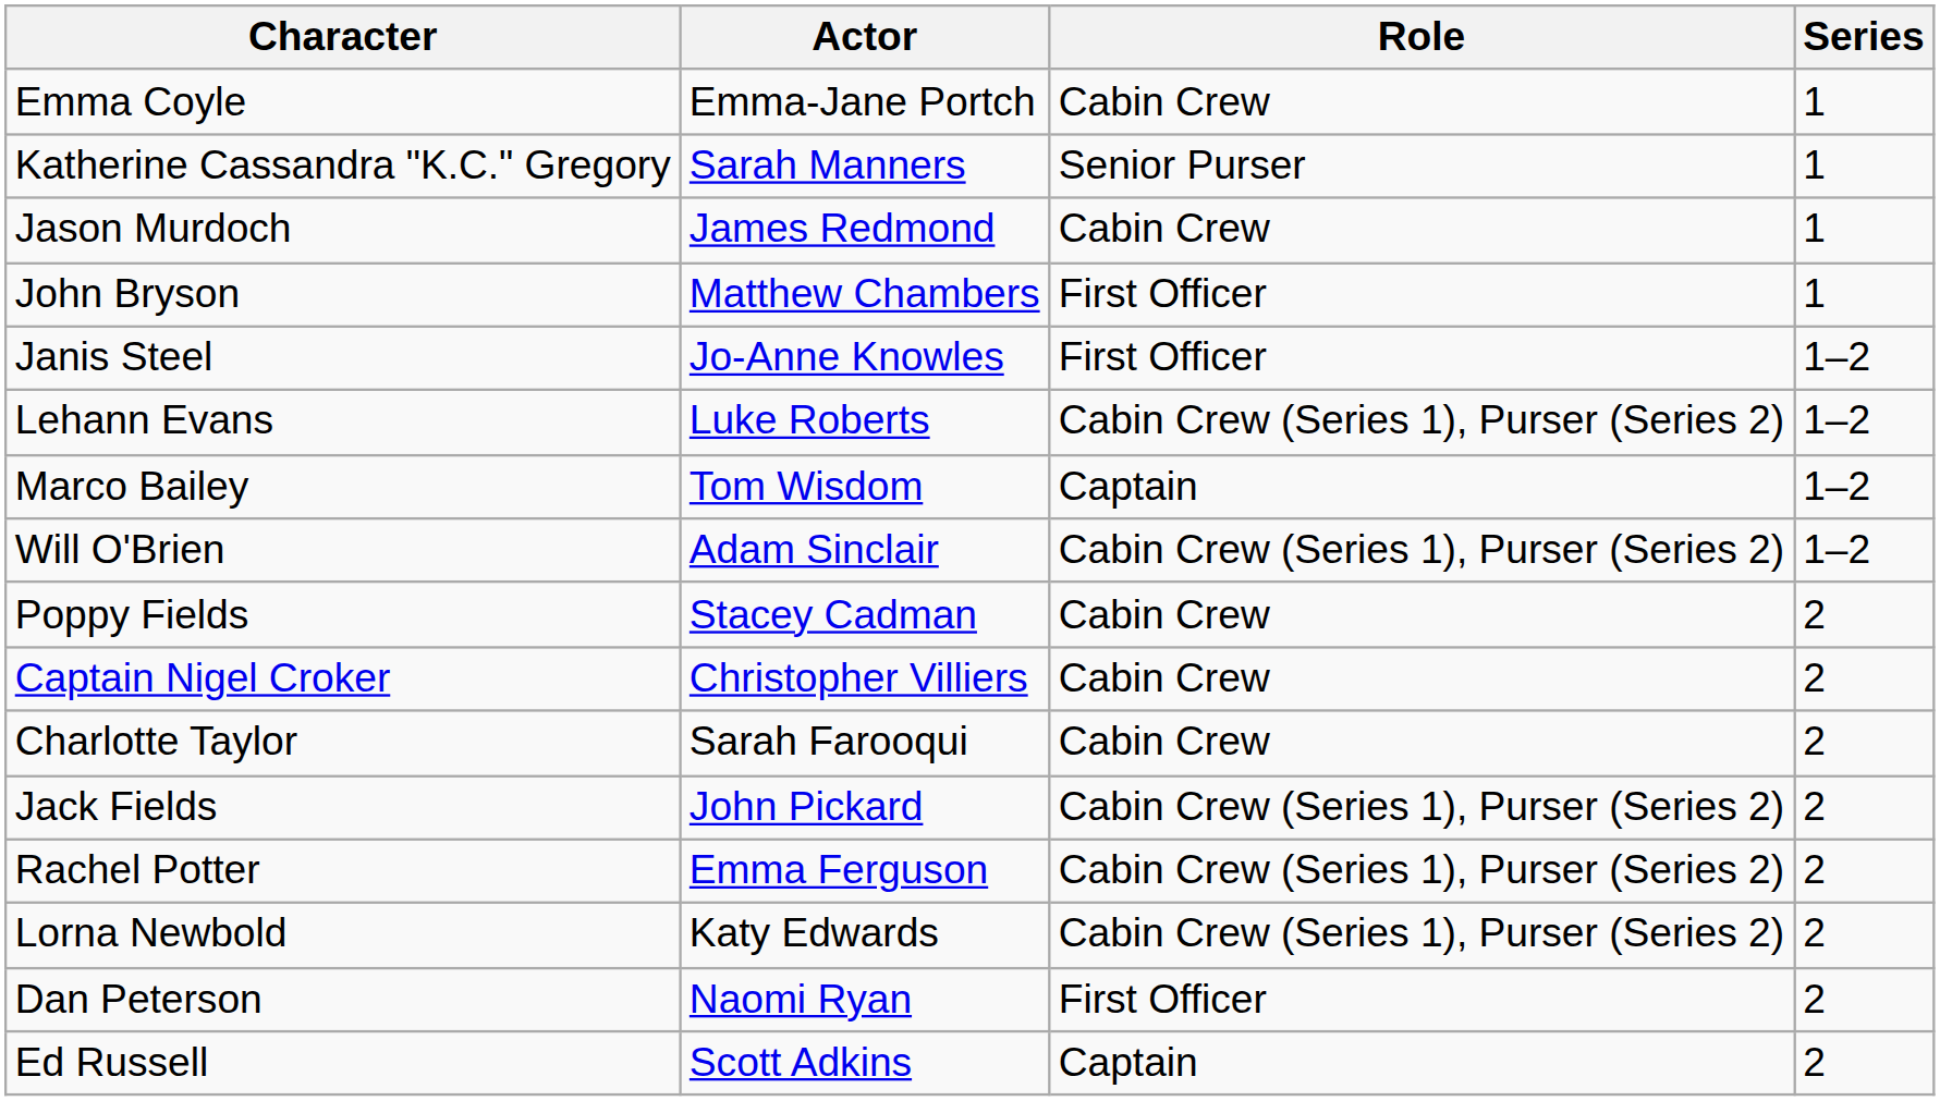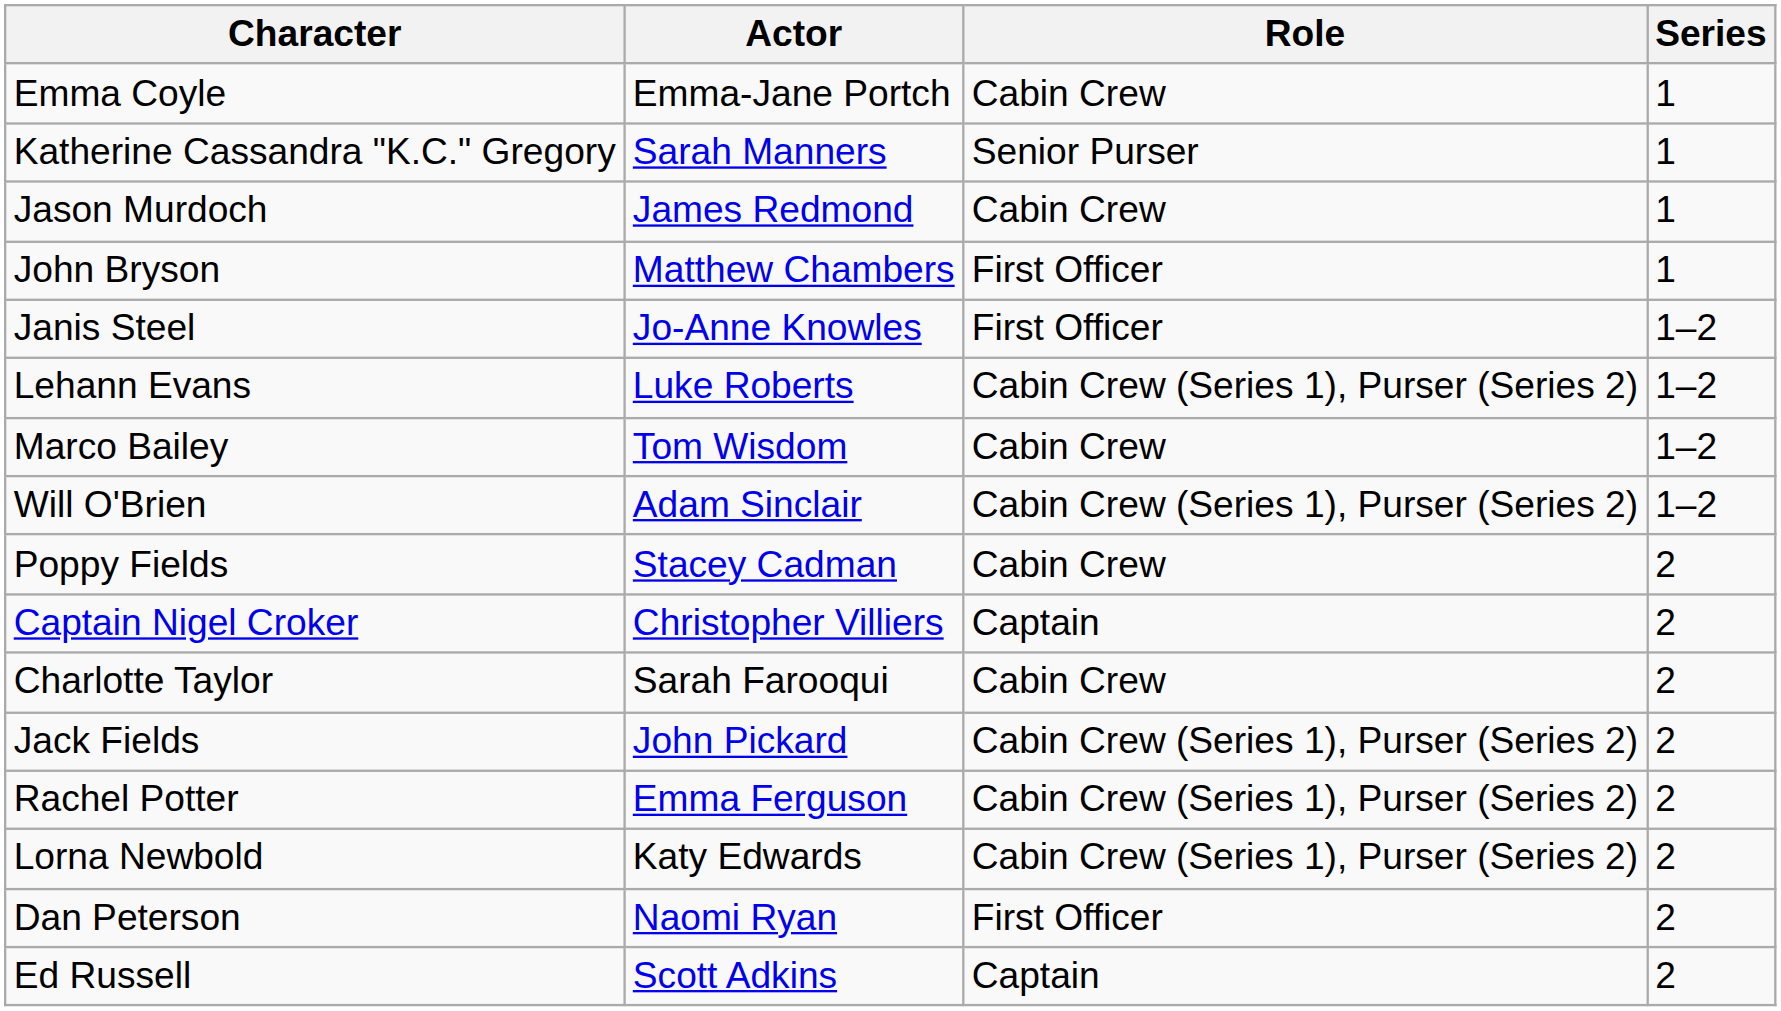Marco Bailey | Role: Captain -> Cabin Crew
Captain Nigel Croker | Role: Cabin Crew -> Captain
